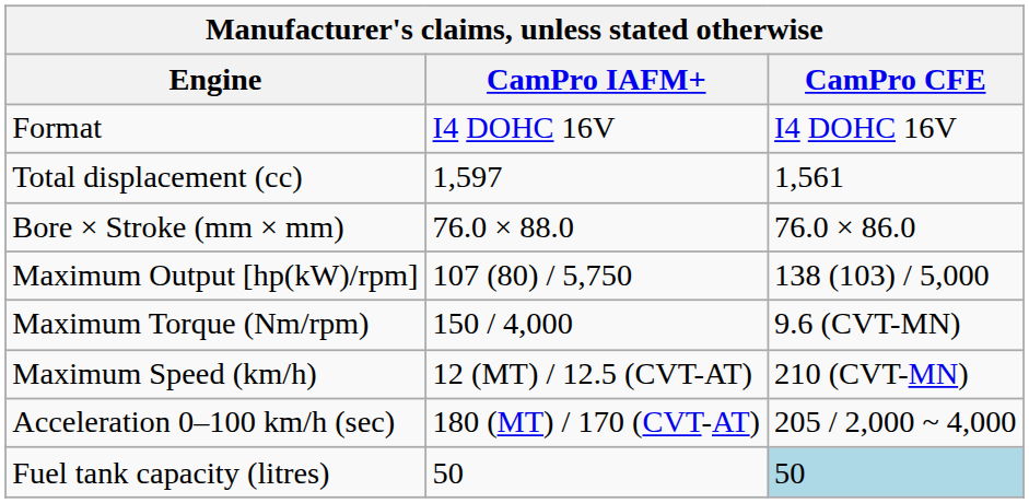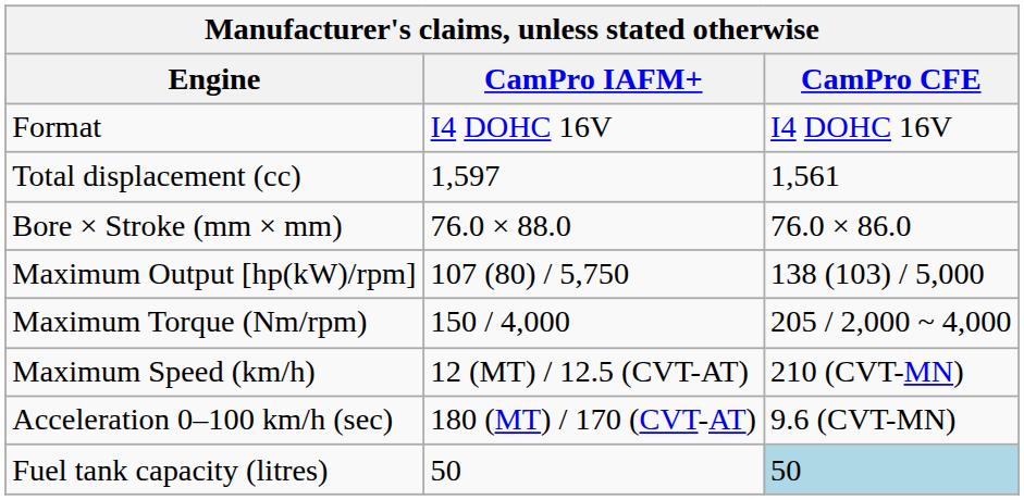Maximum Torque (Nm/rpm) | CamPro CFE: 9.6 (CVT-MN) -> 205 / 2,000 ~ 4,000
Acceleration 0–100 km/h (sec) | CamPro CFE: 205 / 2,000 ~ 4,000 -> 9.6 (CVT-MN)
